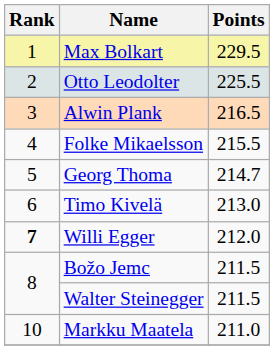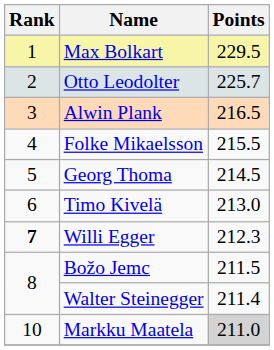Otto Leodolter | Points: 225.5 -> 225.7
Georg Thoma | Points: 214.7 -> 214.5
Willi Egger | Points: 212.0 -> 212.3
Walter Steinegger | Points: 211.5 -> 211.4
Markku Maatela | Points: no background -> lightgrey background
